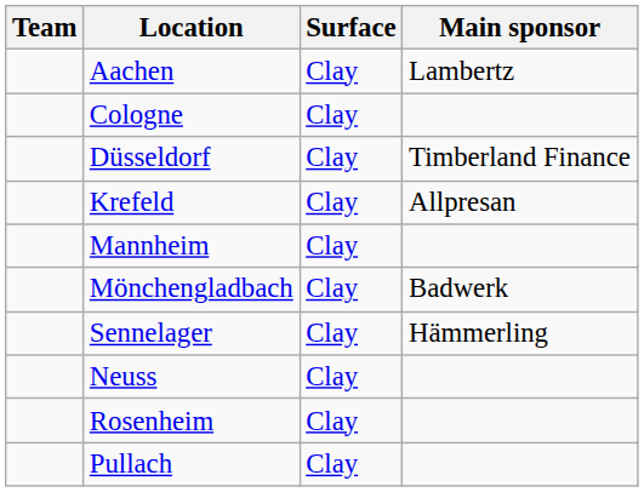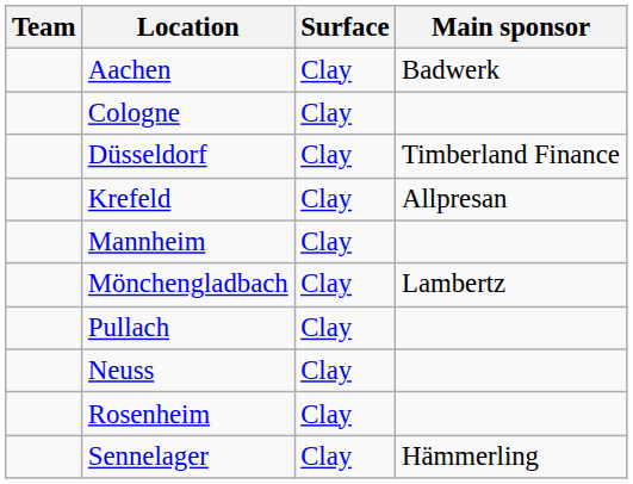Aachen | Main sponsor: Lambertz -> Badwerk
Mönchengladbach | Main sponsor: Badwerk -> Lambertz
rows swapped: Pullach <-> Sennelager
